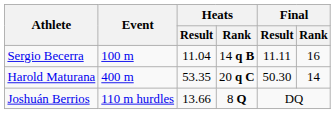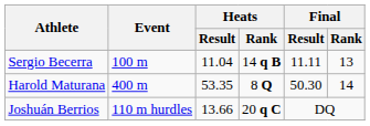Sergio Becerra | Final / Rank: 16 -> 13
Harold Maturana | Heats / Rank: 20 q C -> 8 Q
Joshuán Berrios | Heats / Rank: 8 Q -> 20 q C
